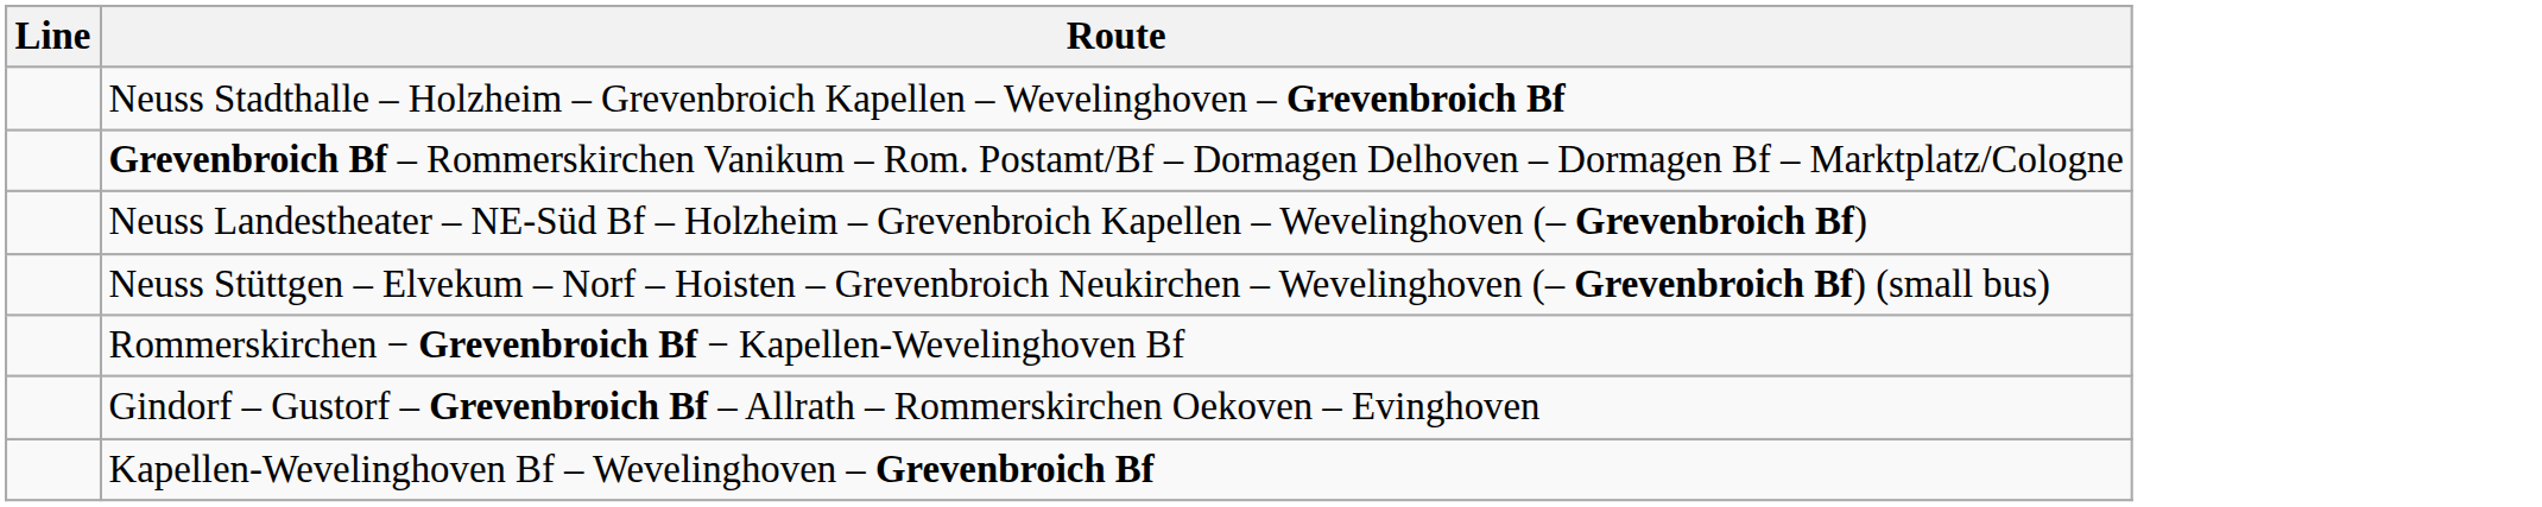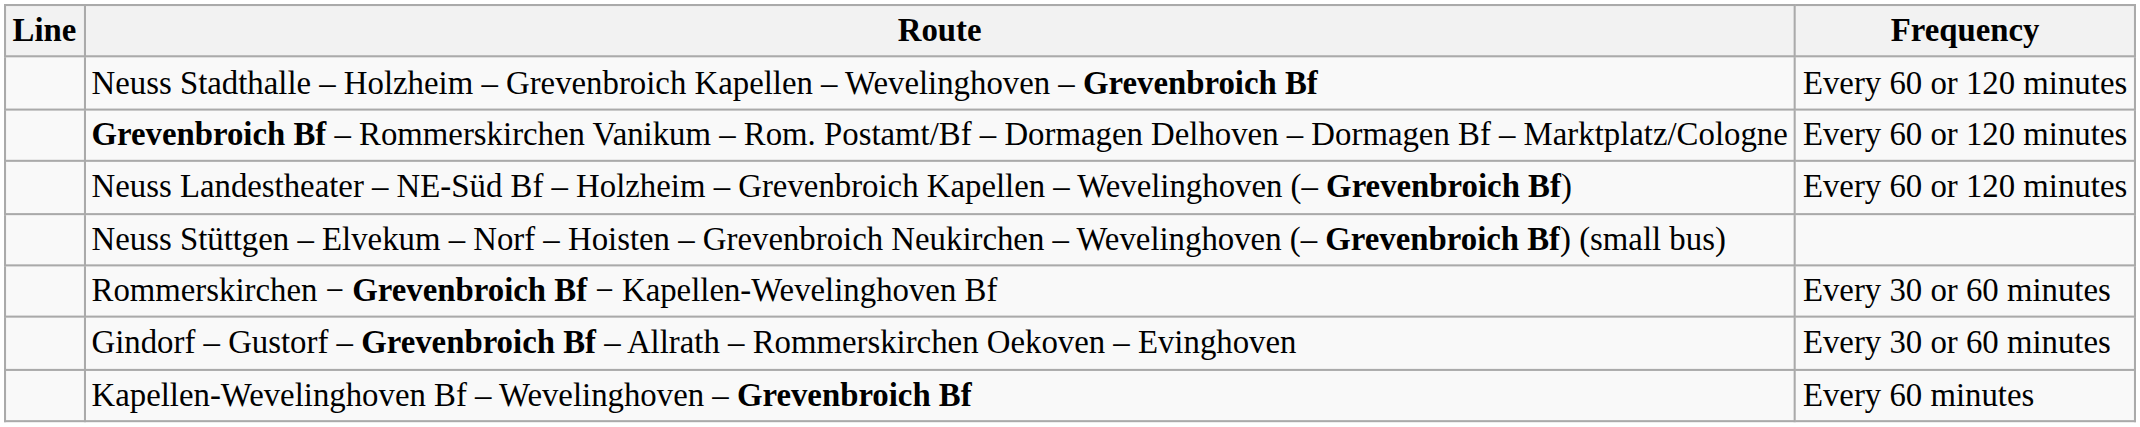+ column: Frequency | Every 60 or 120 minutes | Every 60 or 120 minutes | Every 60 or 120 minutes | Every 30 or 60 minutes | Every 30 or 60 minutes | Every 60 minutes
